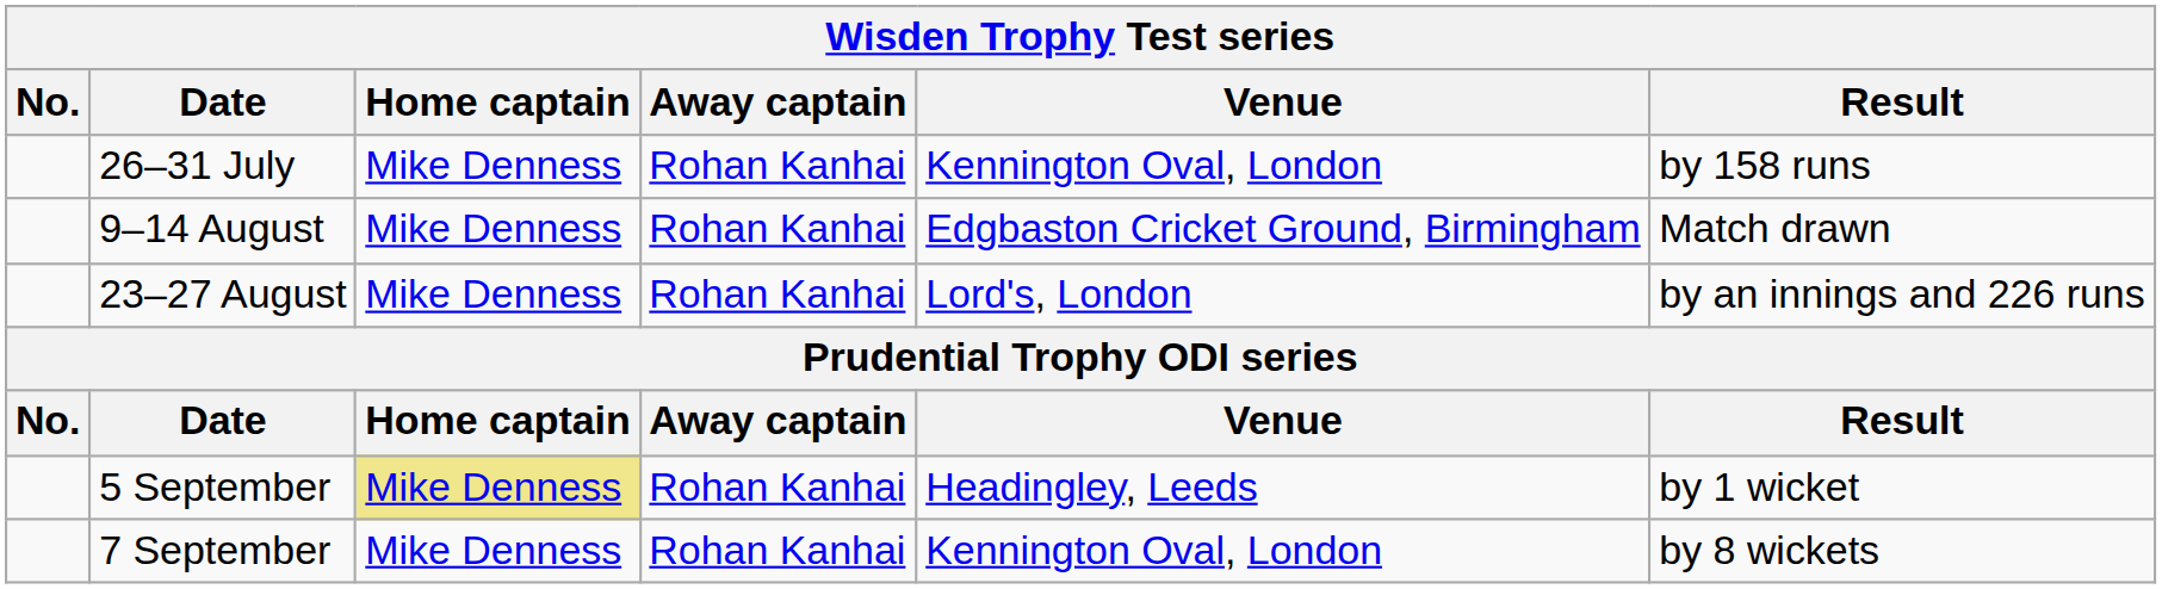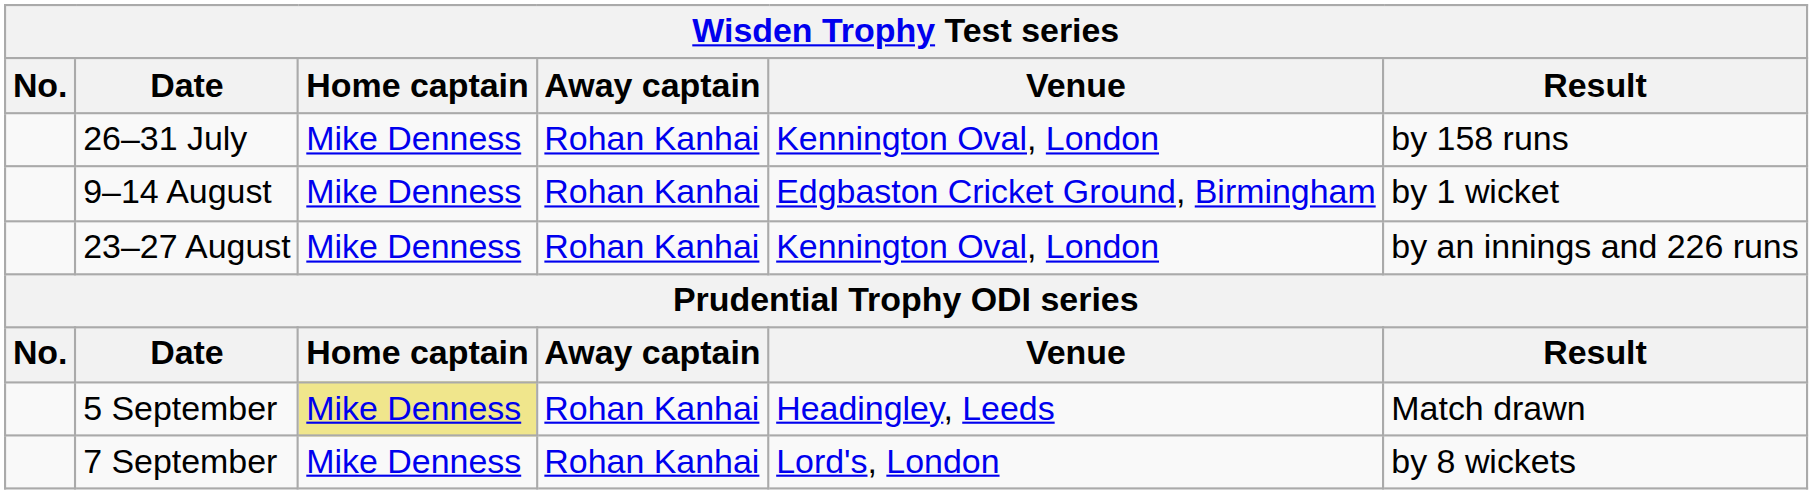9–14 August | Result: Match drawn -> by 1 wicket
23–27 August | Venue: Lord's, London -> Kennington Oval, London
5 September | Result: by 1 wicket -> Match drawn
7 September | Venue: Kennington Oval, London -> Lord's, London
